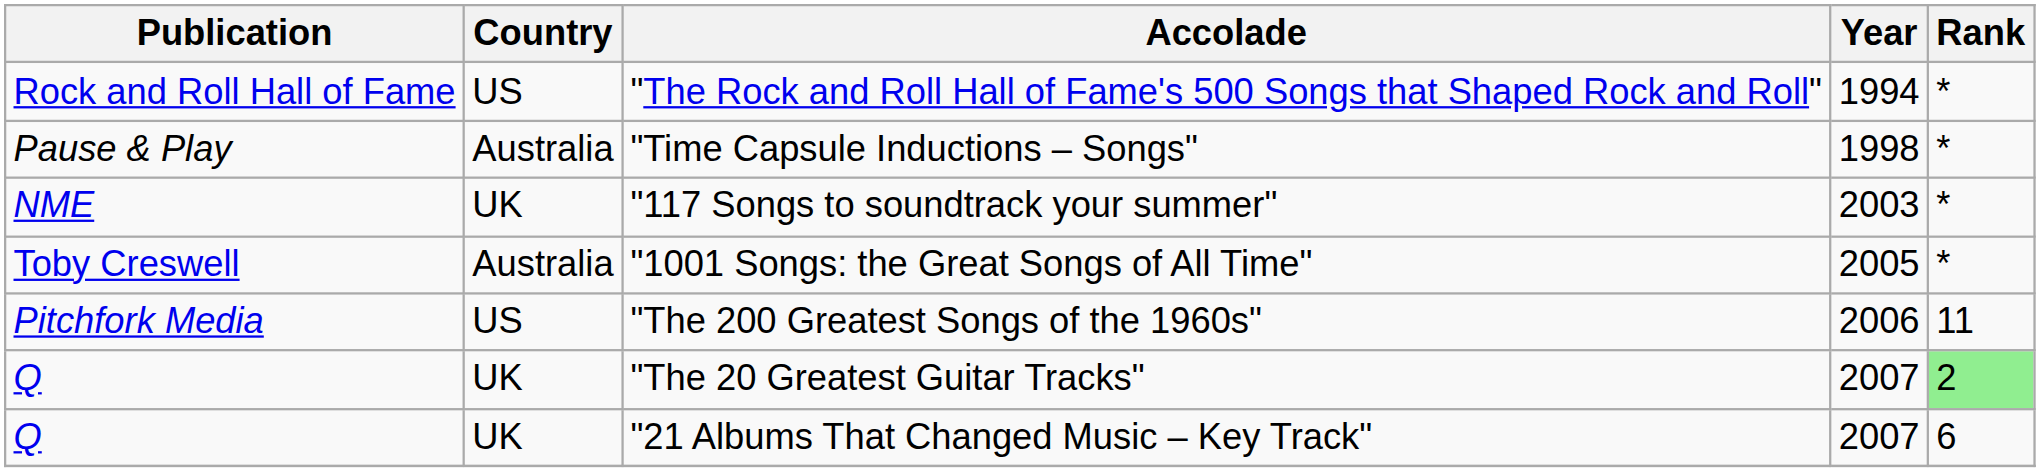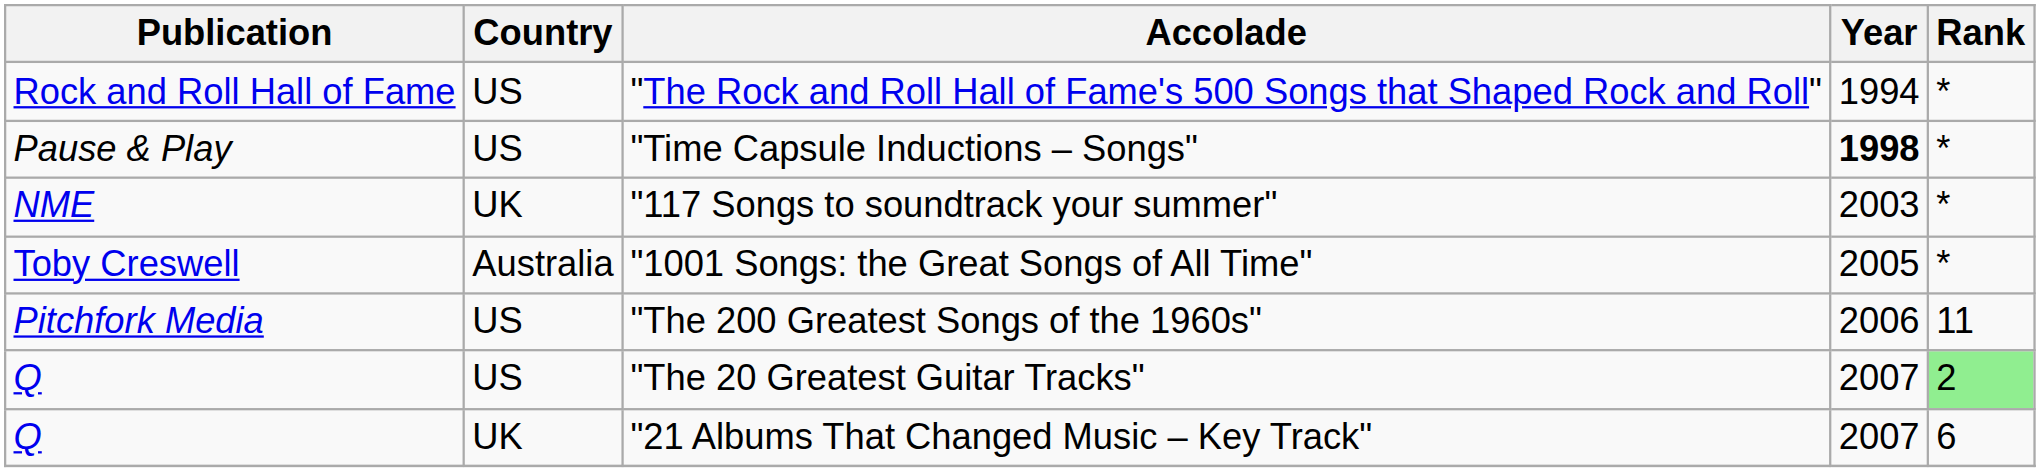"Time Capsule Inductions – Songs" | Country: Australia -> US
"Time Capsule Inductions – Songs" | Year: normal -> bold
"The 20 Greatest Guitar Tracks" | Country: UK -> US
